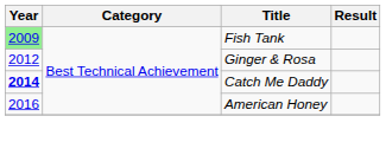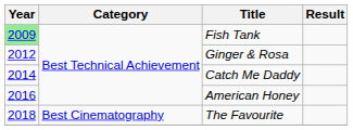Catch Me Daddy | Year: bold -> normal
+ row: 2018 | Best Cinematography | The Favourite
